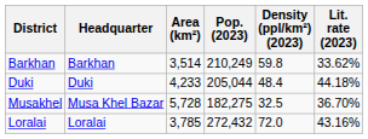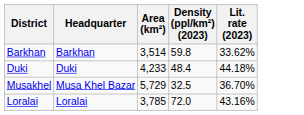- column: Pop. (2023) | 210,249 | 205,044 | 182,275 | 272,432
Musakhel | Area (km²): 5,728 -> 5,729
